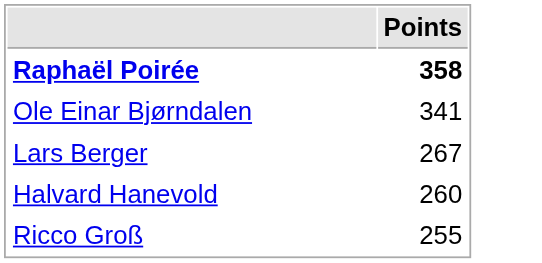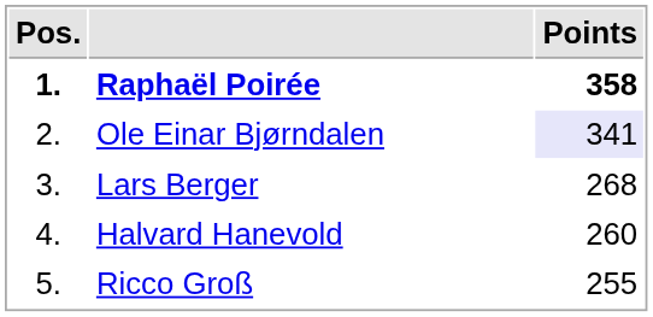+ column: Pos. | 1. | 2. | 3. | 4. | 5.
Ole Einar Bjørndalen | Points: no background -> lavender background
Lars Berger | Points: 267 -> 268
